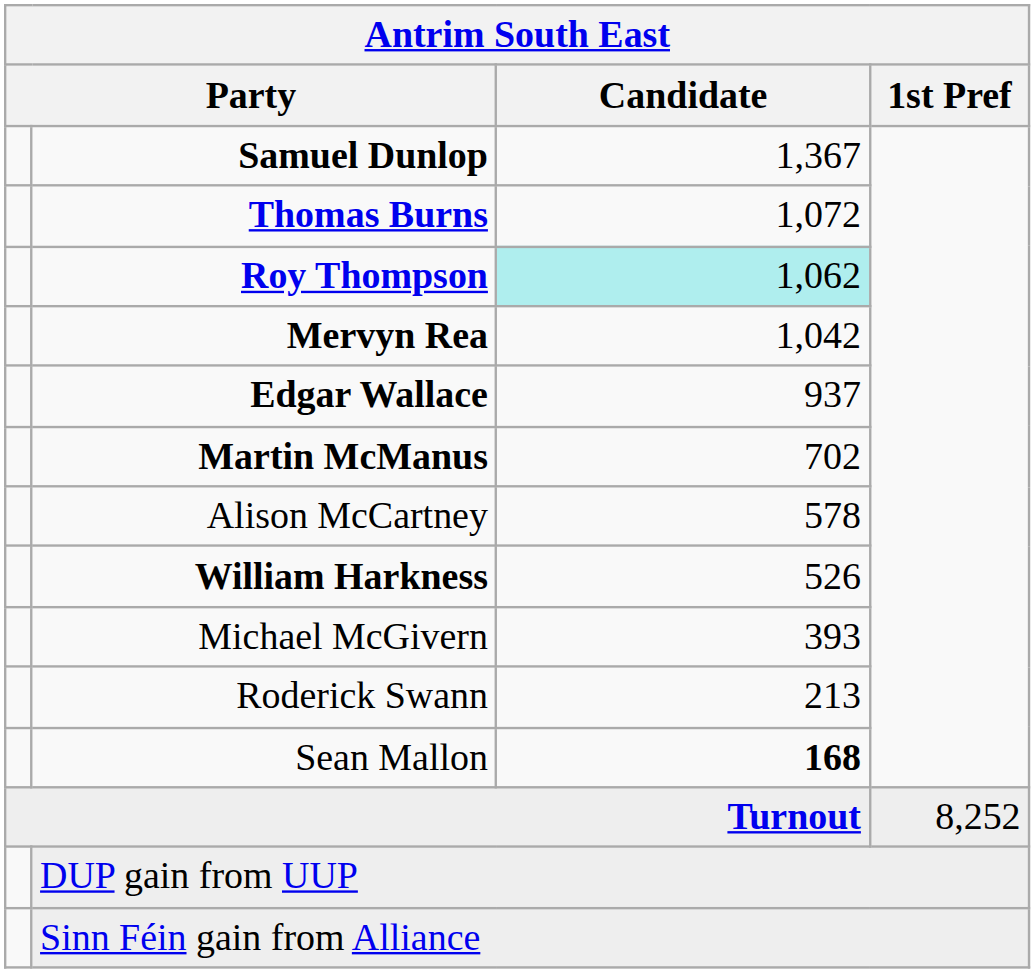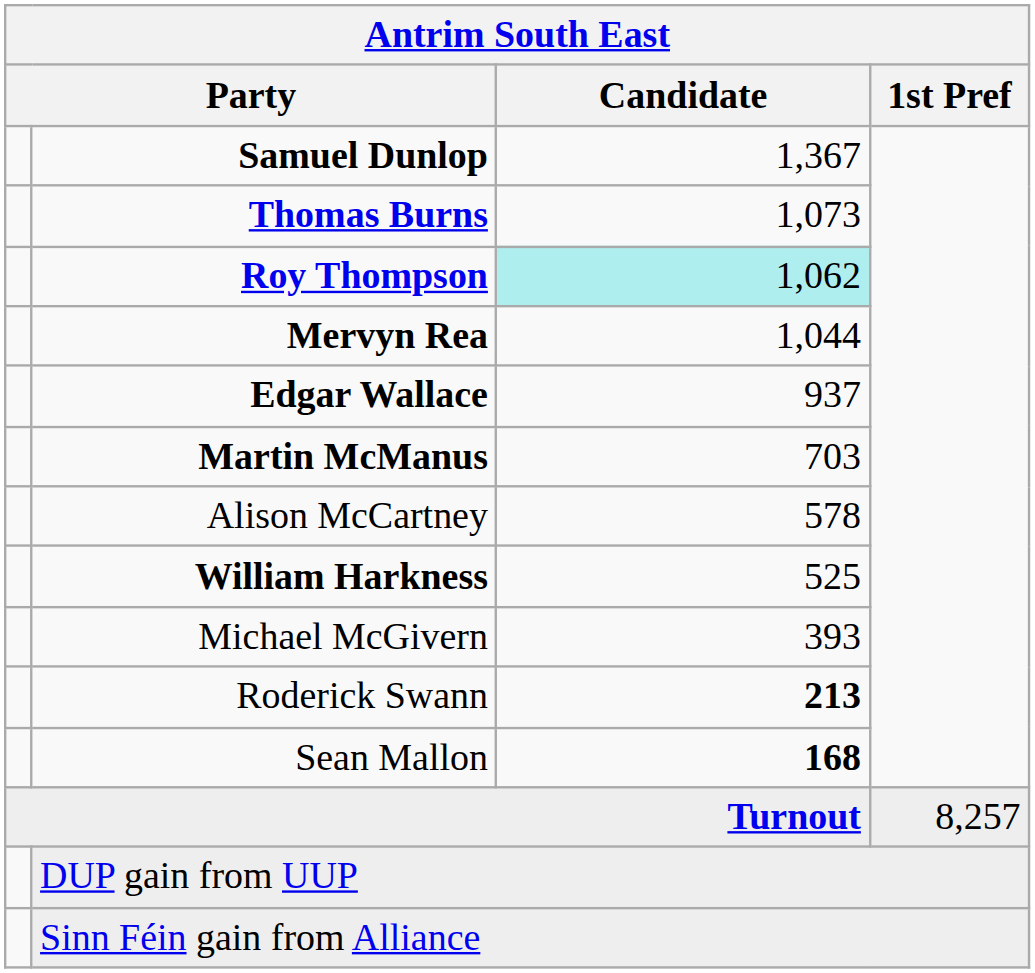Thomas Burns | Candidate: 1,072 -> 1,073
Mervyn Rea | Candidate: 1,042 -> 1,044
Martin McManus | Candidate: 702 -> 703
William Harkness | Candidate: 526 -> 525
Roderick Swann | Candidate: normal -> bold
Turnout | 1st Pref: 8,252 -> 8,257
